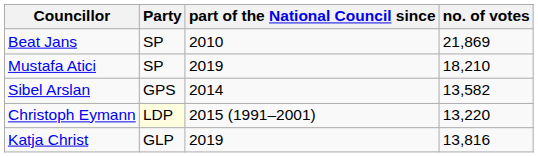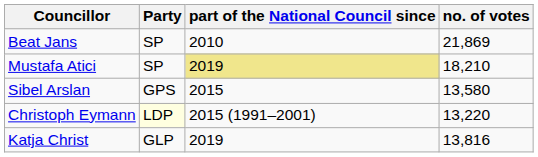Mustafa Atici | part of the National Council since: no background -> khaki background
Sibel Arslan | part of the National Council since: 2014 -> 2015
Sibel Arslan | no. of votes: 13,582 -> 13,580
